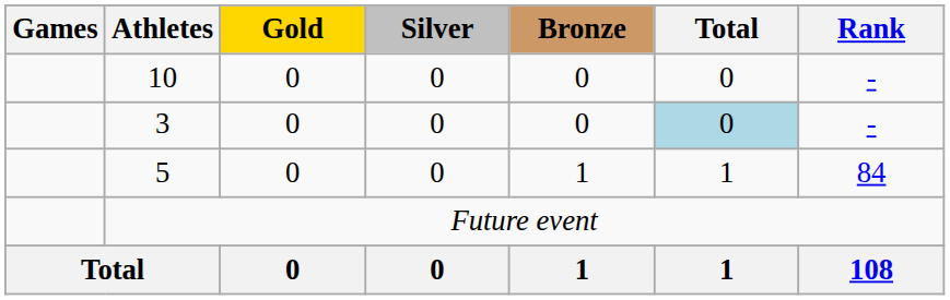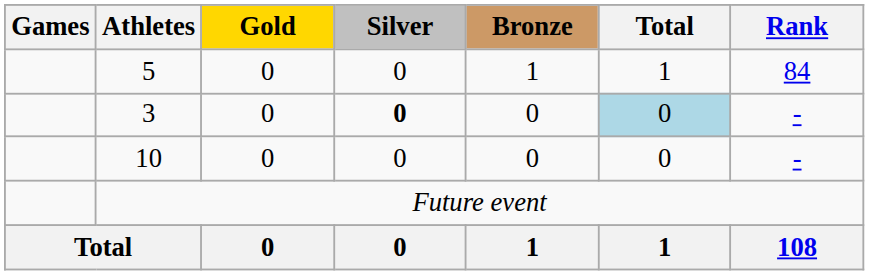rows swapped: 5 <-> 10
3 | Silver: normal -> bold
